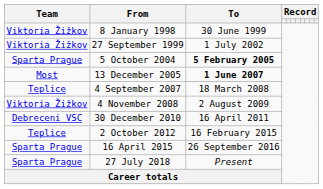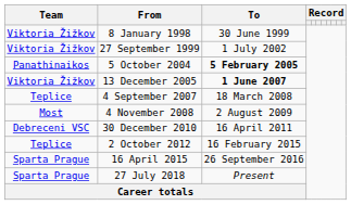5 October 2004 | Team: Sparta Prague -> Panathinaikos
13 December 2005 | Team: Most -> Viktoria Žižkov
4 November 2008 | Team: Viktoria Žižkov -> Most
